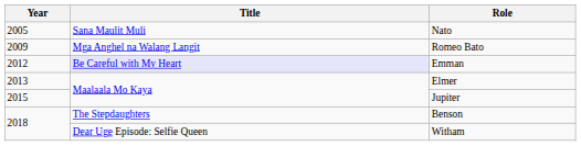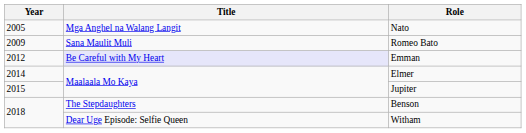Nato | Title: Sana Maulit Muli -> Mga Anghel na Walang Langit
Romeo Bato | Title: Mga Anghel na Walang Langit -> Sana Maulit Muli
Elmer | Year: 2013 -> 2014
